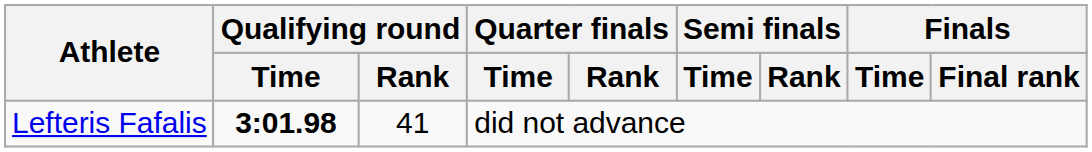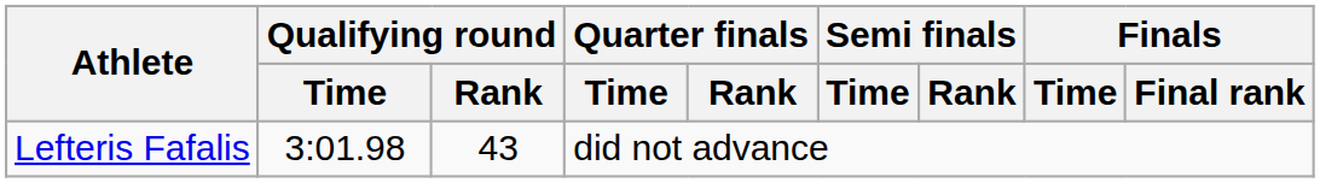Lefteris Fafalis | Qualifying round / Time: bold -> normal
Lefteris Fafalis | Qualifying round / Rank: 41 -> 43
